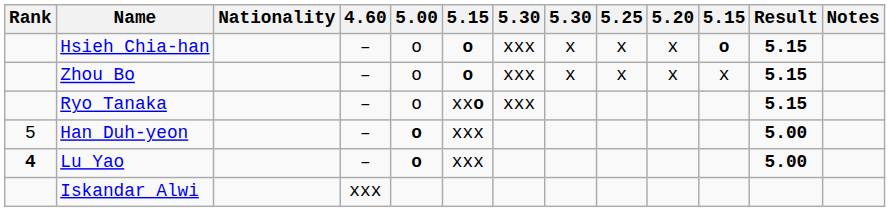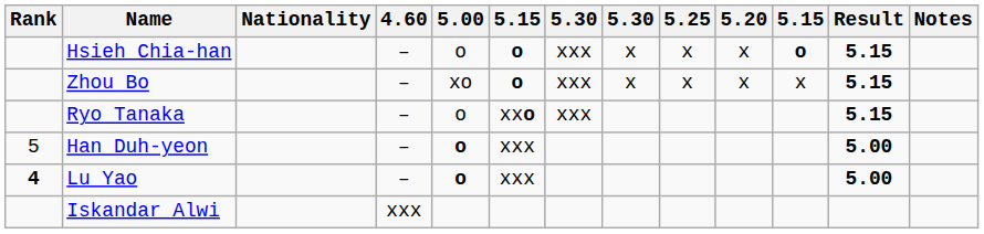Zhou Bo | 5.00: o -> xo
